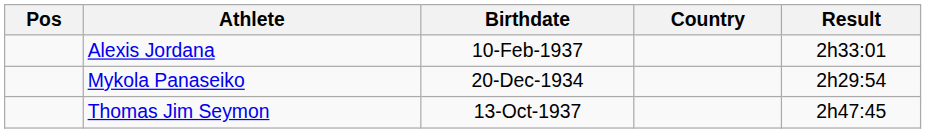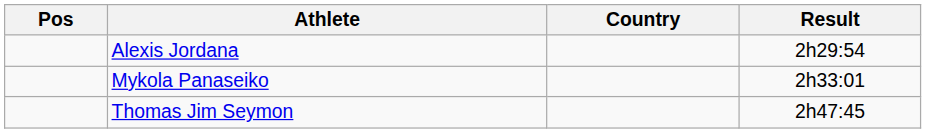- column: Birthdate | 10-Feb-1937 | 20-Dec-1934 | 13-Oct-1937
Alexis Jordana | Result: 2h33:01 -> 2h29:54
Mykola Panaseiko | Result: 2h29:54 -> 2h33:01
